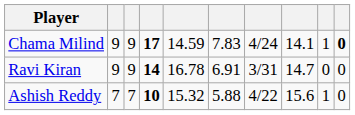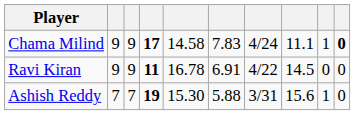Chama Milind | column 5: 14.59 -> 14.58
Chama Milind | column 8: 14.1 -> 11.1
Ravi Kiran | column 4: 14 -> 11
Ravi Kiran | column 7: 3/31 -> 4/22
Ravi Kiran | column 8: 14.7 -> 14.5
Ashish Reddy | column 4: 10 -> 19
Ashish Reddy | column 5: 15.32 -> 15.30
Ashish Reddy | column 7: 4/22 -> 3/31
